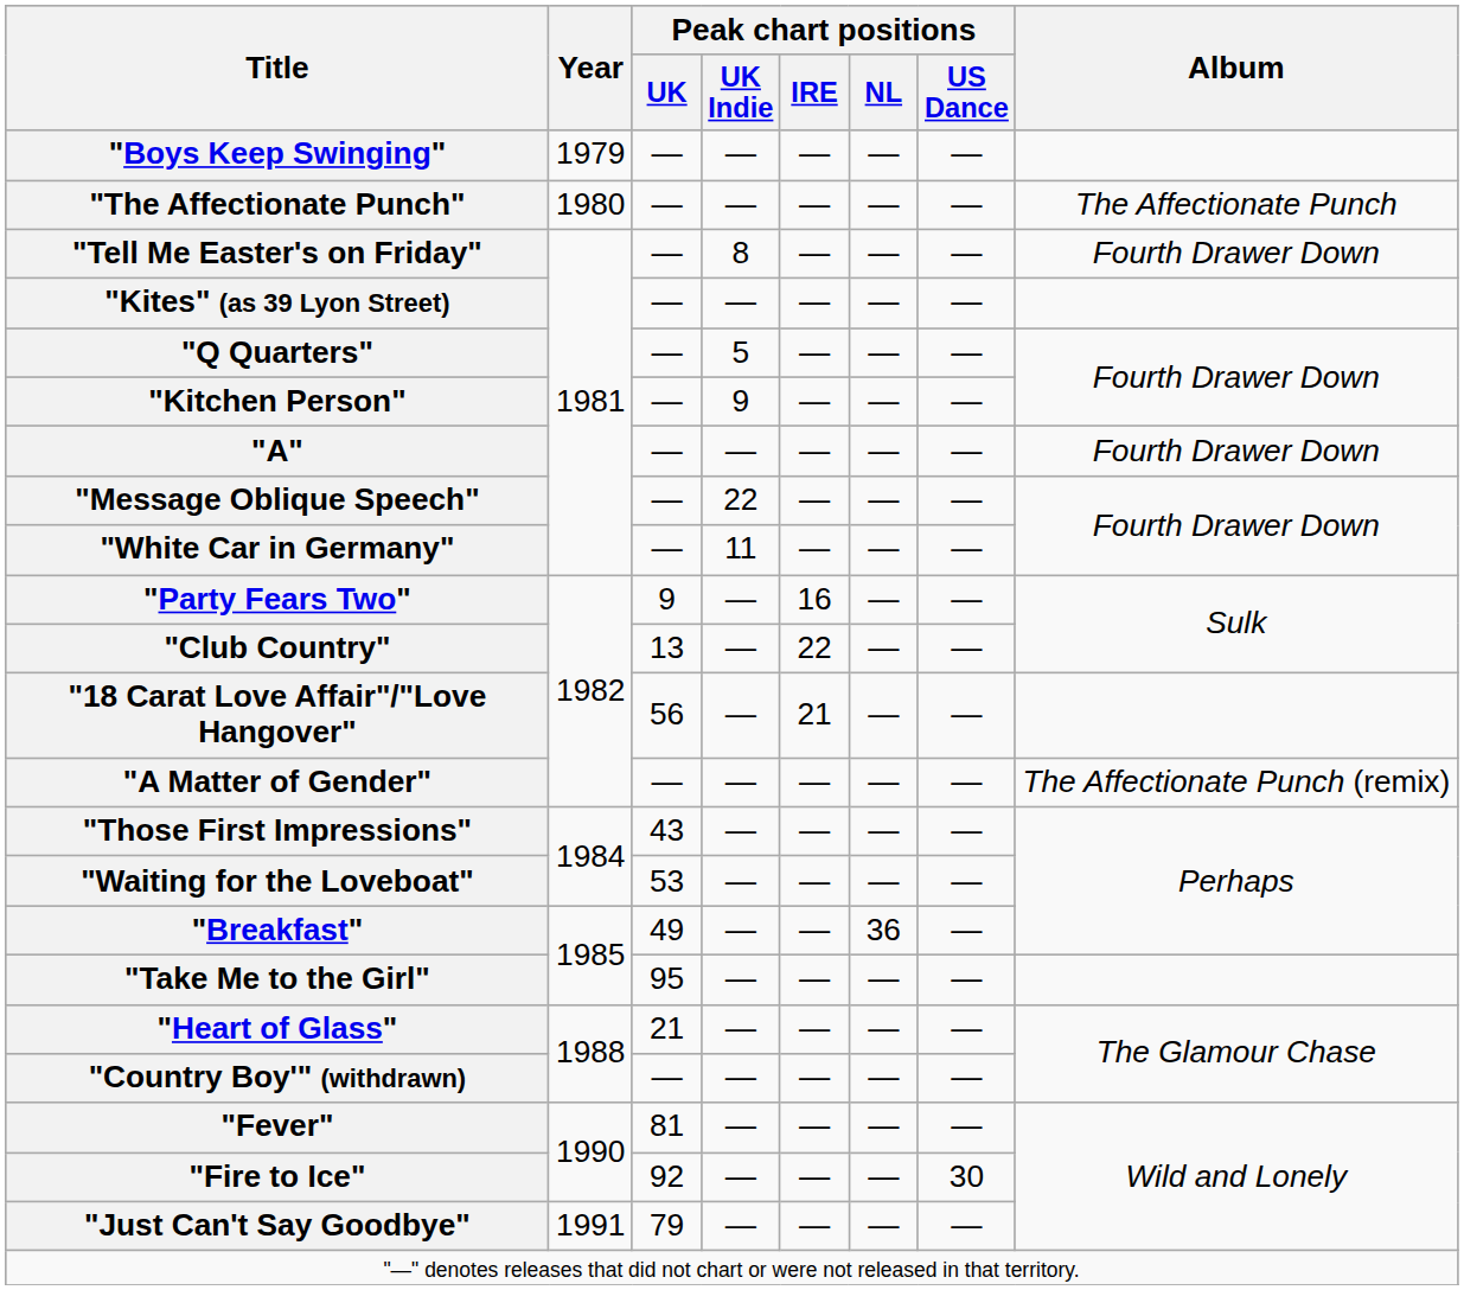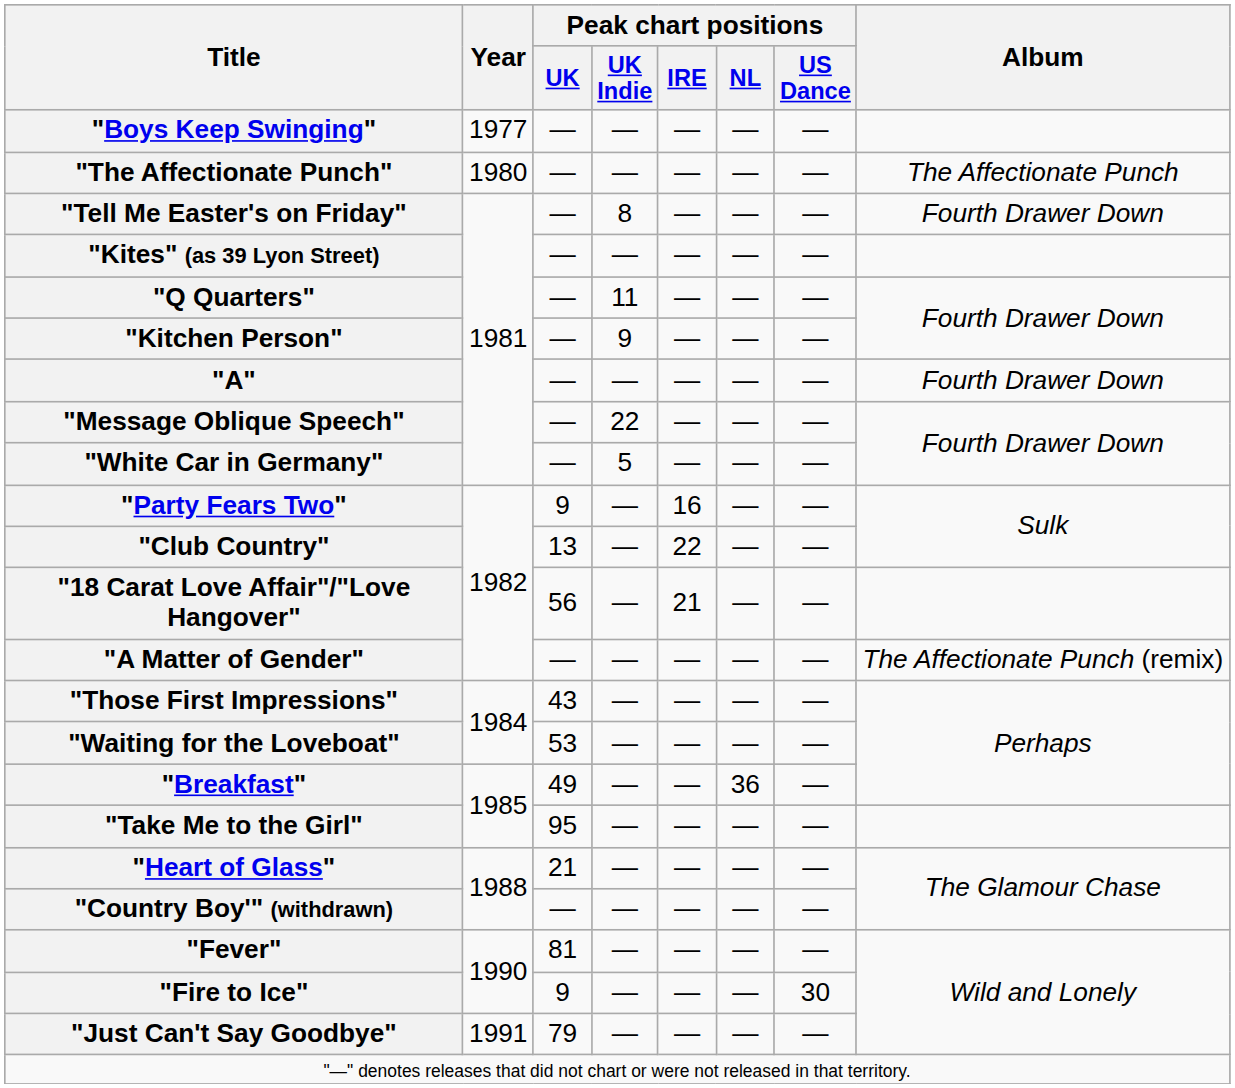"Boys Keep Swinging" | Year: 1979 -> 1977
"Q Quarters" | Peak chart positions / UK Indie: 5 -> 11
"White Car in Germany" | Peak chart positions / UK Indie: 11 -> 5
"Fire to Ice" | Peak chart positions / UK: 92 -> 9
